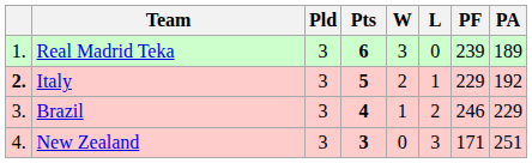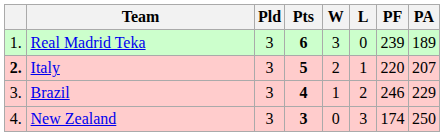Italy | PF: 229 -> 220
Italy | PA: 192 -> 207
New Zealand | PF: 171 -> 174
New Zealand | PA: 251 -> 250
